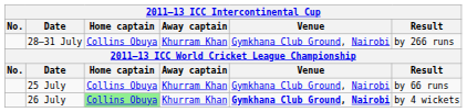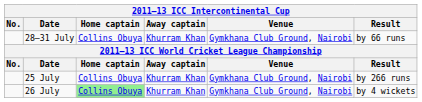28–31 July | Result: by 266 runs -> by 66 runs
25 July | Result: by 66 runs -> by 266 runs
26 July | Venue: bold -> normal
